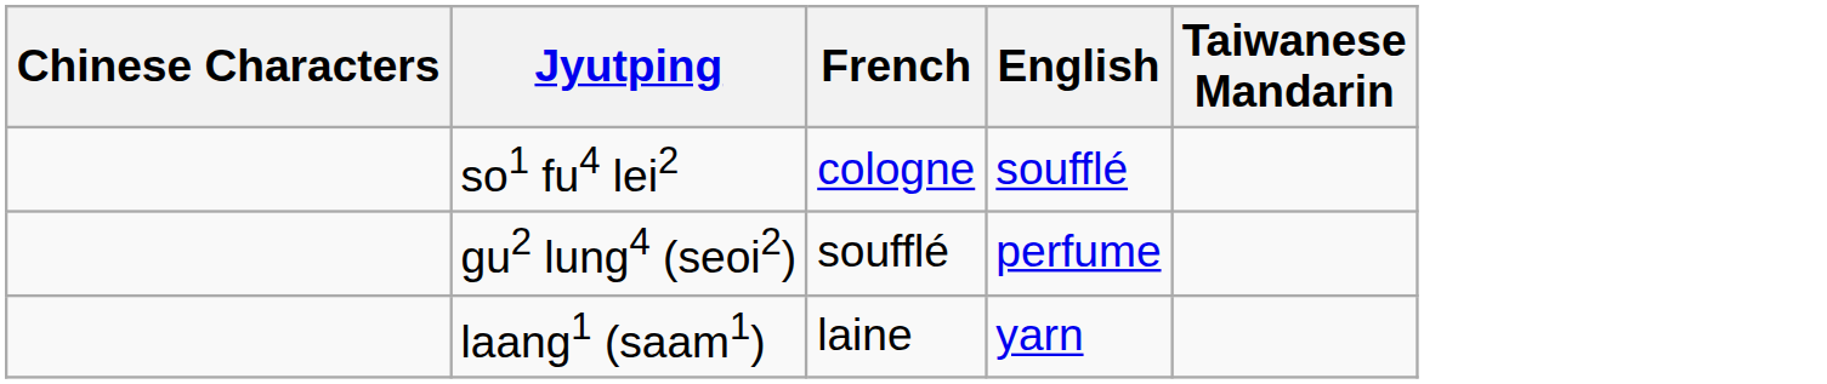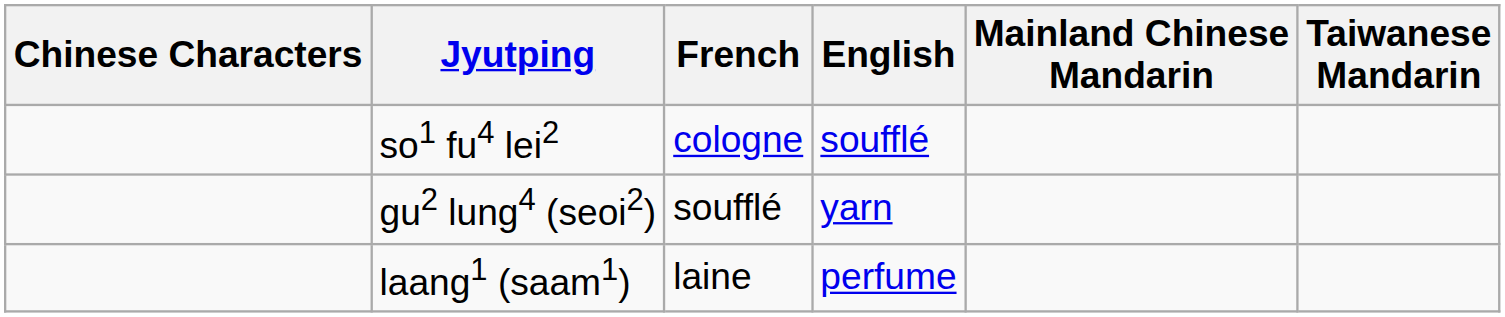+ column: Mainland Chinese Mandarin
gu2 lung4 (seoi2) | English: perfume -> yarn
laang1 (saam1) | English: yarn -> perfume
